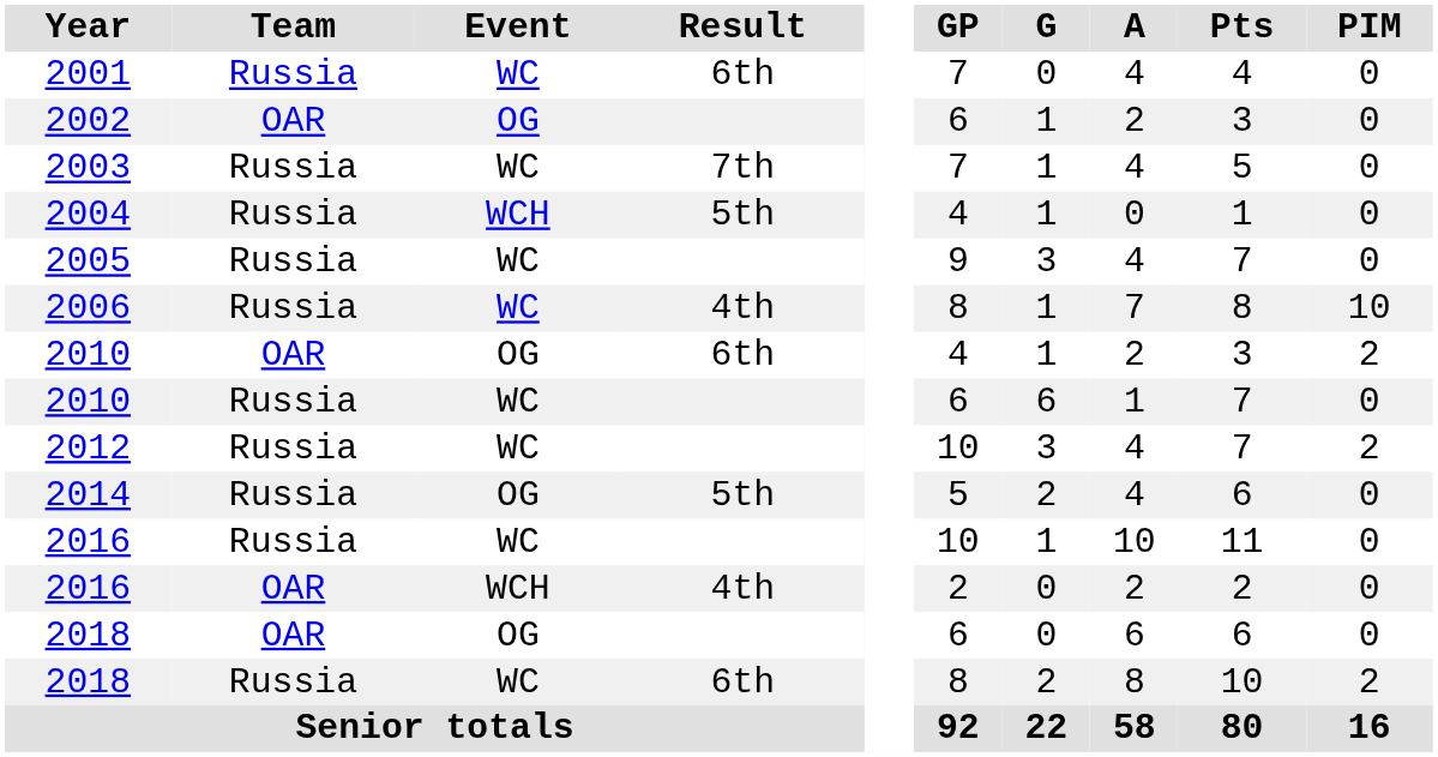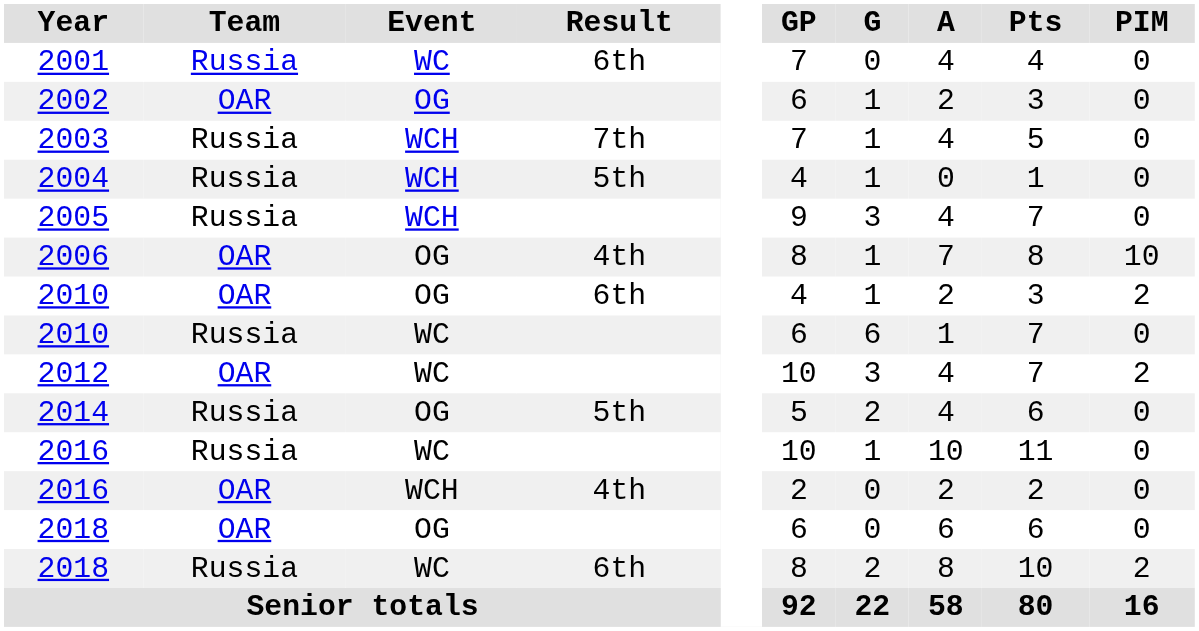2003 | Event: WC -> WCH
2005 | Event: WC -> WCH
2006 | Team: Russia -> OAR
2006 | Event: WC -> OG
2012 | Team: Russia -> OAR
